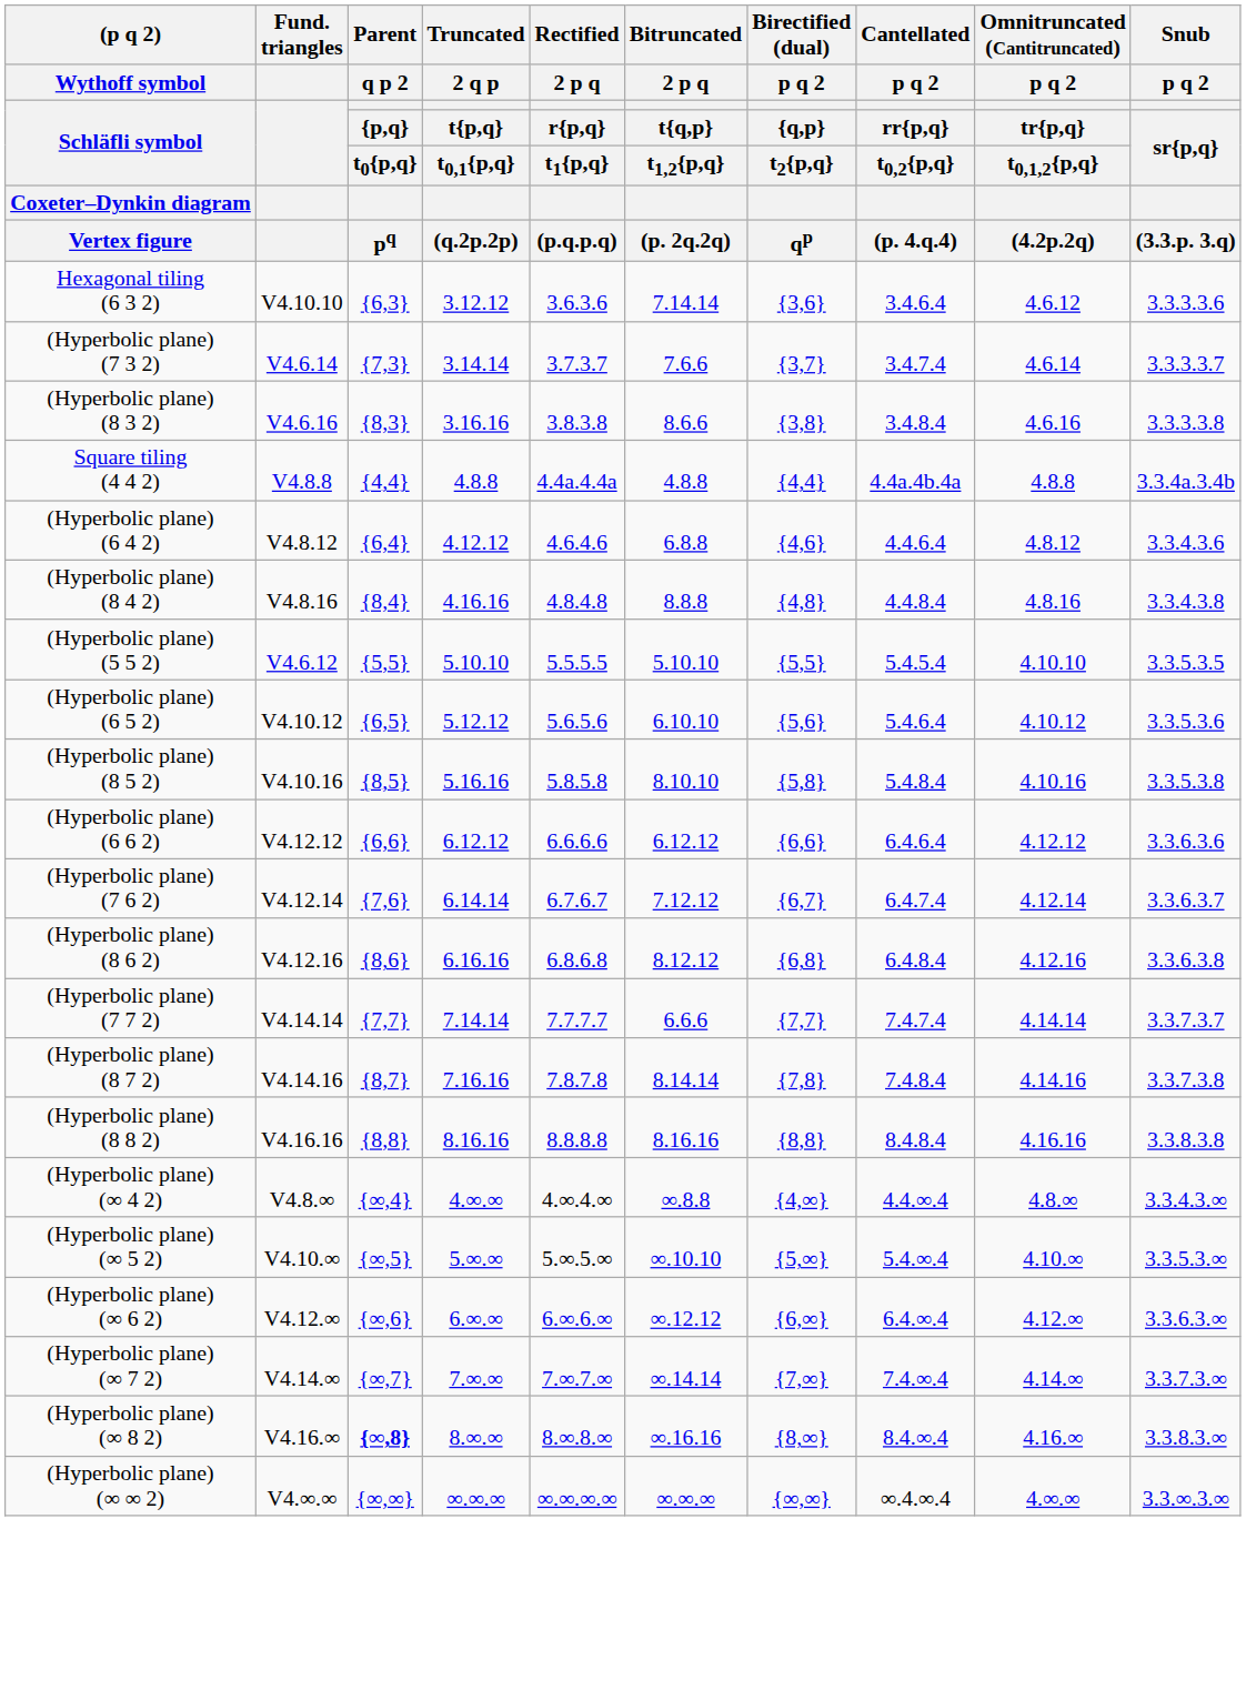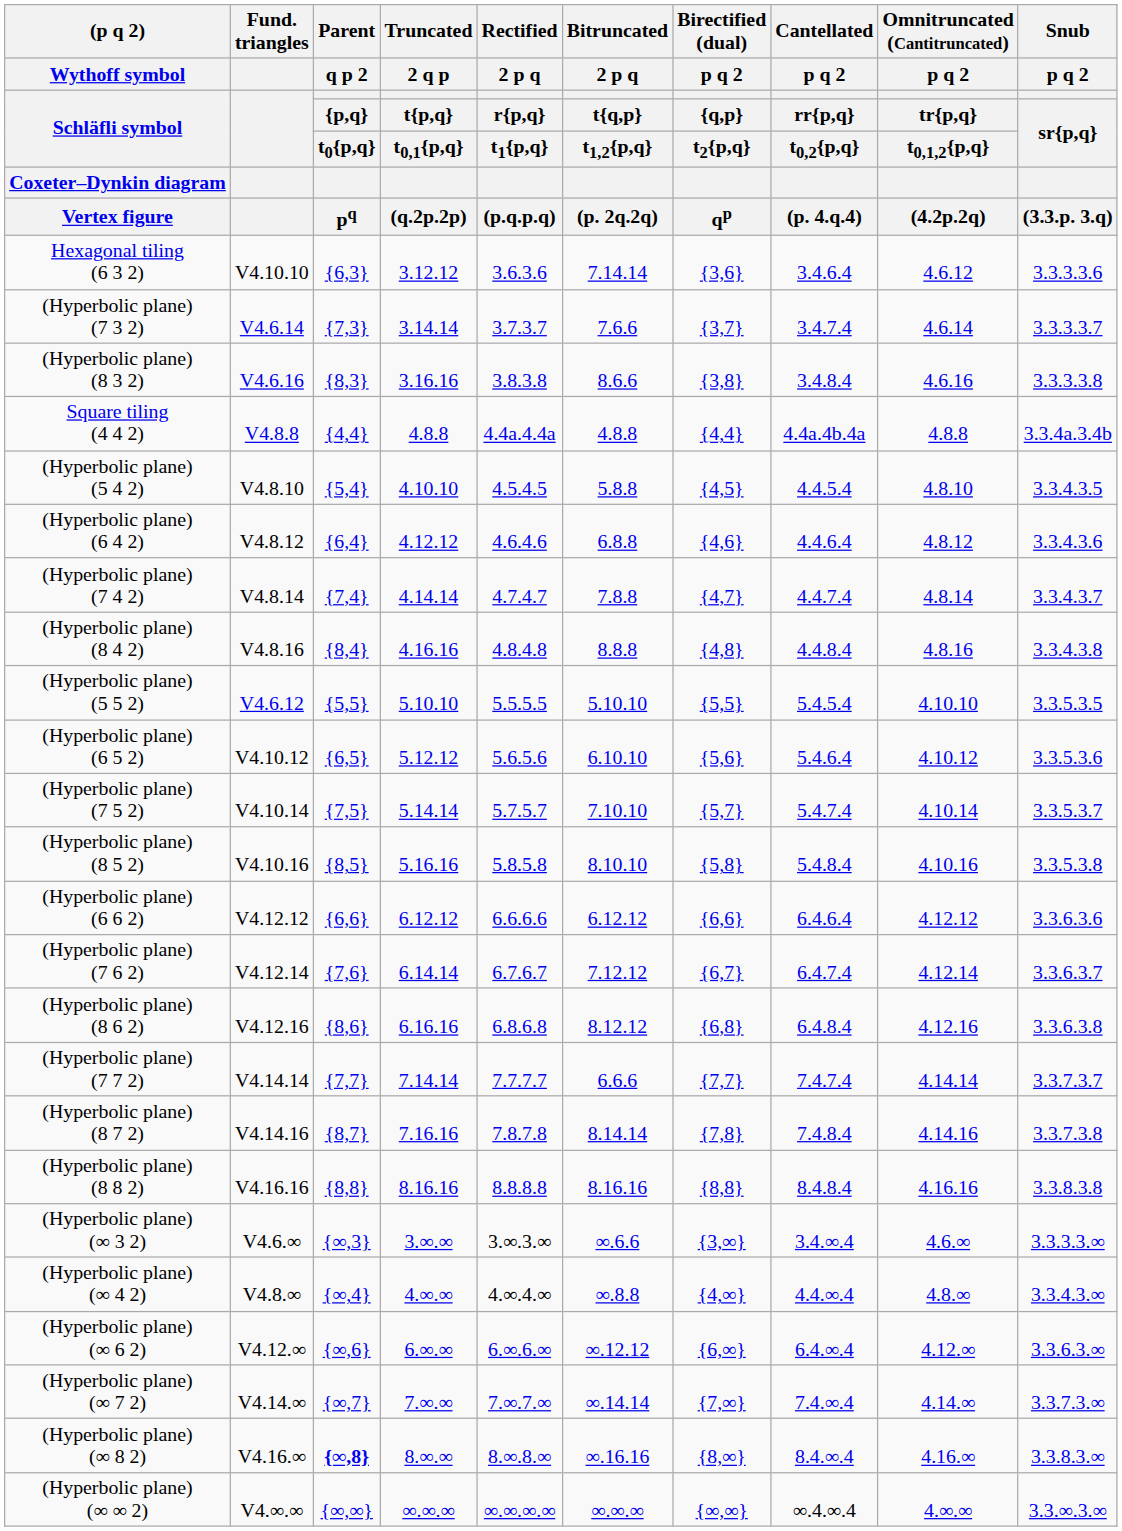+ row: (Hyperbolic plane) (5 4 2) | V4.8.10 | {5,4} | 4.10.10 | 4.5.4.5 | 5.8.8 | {4,5} | 4.4.5.4 | 4.8.10 | 3.3.4.3.5
+ row: (Hyperbolic plane) (7 4 2) | V4.8.14 | {7,4} | 4.14.14 | 4.7.4.7 | 7.8.8 | {4,7} | 4.4.7.4 | 4.8.14 | 3.3.4.3.7
+ row: (Hyperbolic plane) (7 5 2) | V4.10.14 | {7,5} | 5.14.14 | 5.7.5.7 | 7.10.10 | {5,7} | 5.4.7.4 | 4.10.14 | 3.3.5.3.7
+ row: (Hyperbolic plane) (∞ 3 2) | V4.6.∞ | {∞,3} | 3.∞.∞ | 3.∞.3.∞ | ∞.6.6 | {3,∞} | 3.4.∞.4 | 4.6.∞ | 3.3.3.3.∞
- row: (Hyperbolic plane) (∞ 5 2) | V4.10.∞ | {∞,5} | 5.∞.∞ | 5.∞.5.∞ | ∞.10.10 | {5,∞} | 5.4.∞.4 | 4.10.∞ | 3.3.5.3.∞
